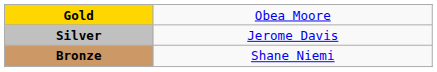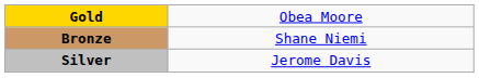rows swapped: Silver <-> Bronze
